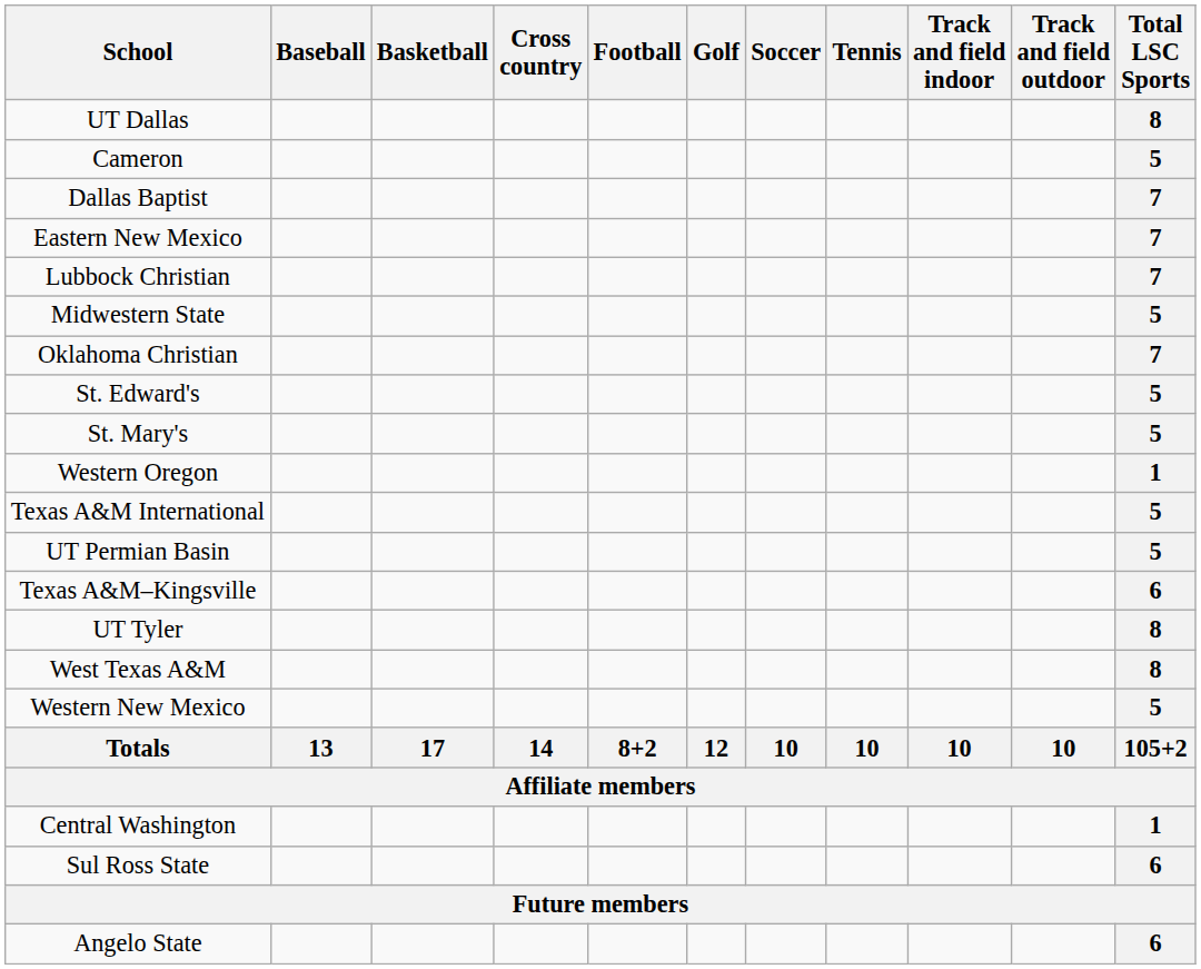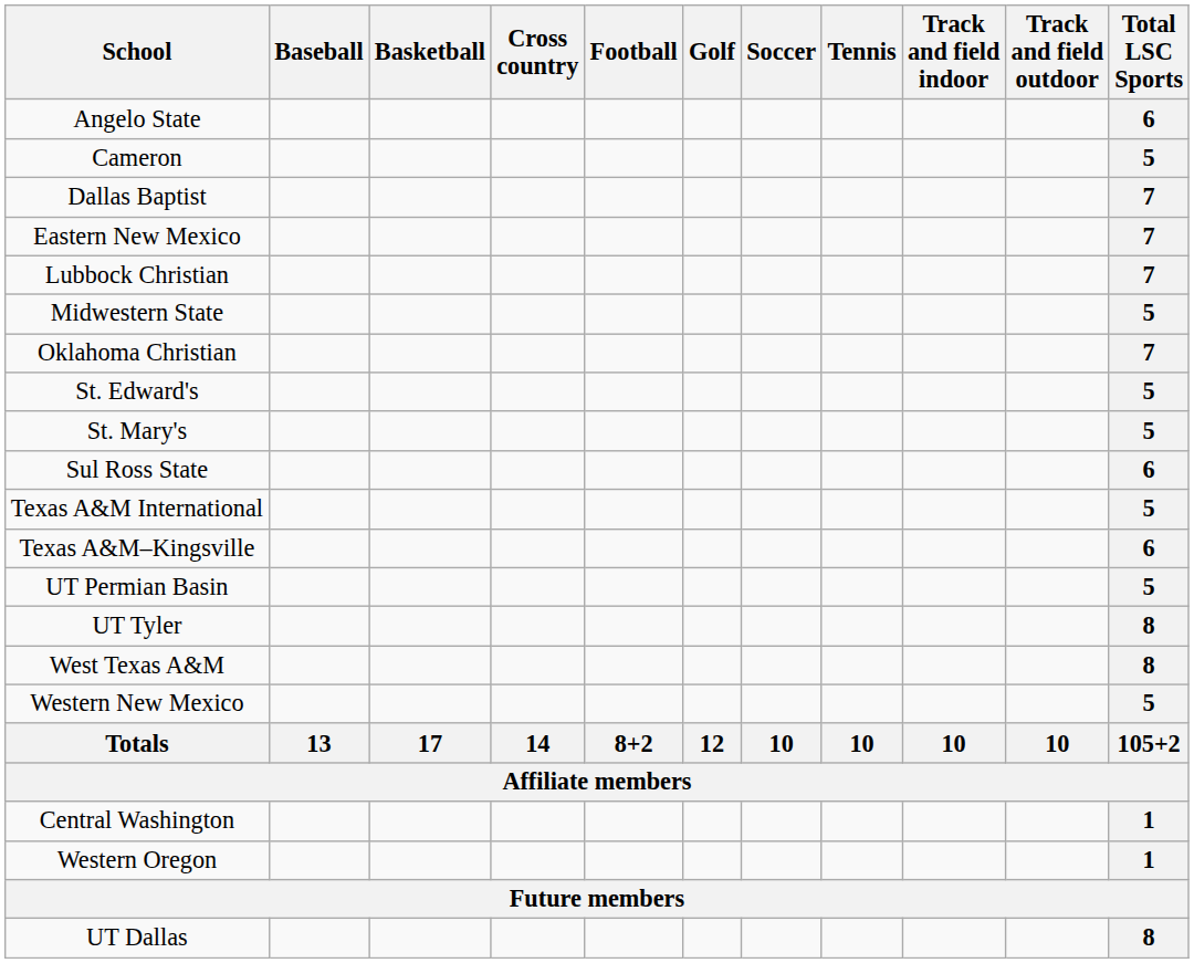rows swapped: Angelo State <-> UT Dallas
rows swapped: Sul Ross State <-> Western Oregon
rows swapped: Texas A&M–Kingsville <-> UT Permian Basin
